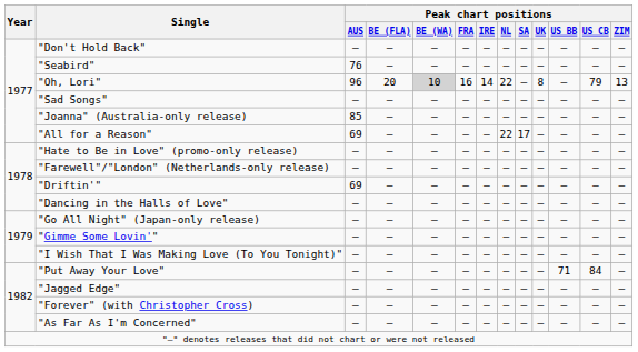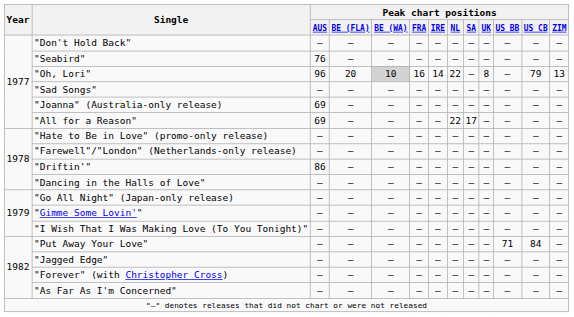"Joanna" (Australia-only release) | Peak chart positions / AUS: 85 -> 69
"Driftin'" | Peak chart positions / AUS: 69 -> 86
